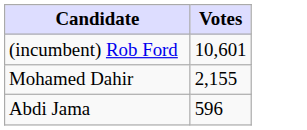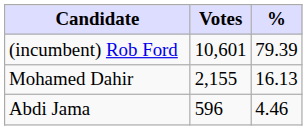+ column: % | 79.39 | 16.13 | 4.46
